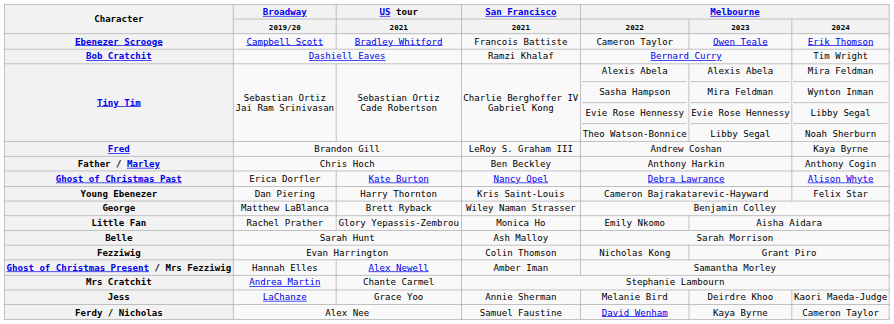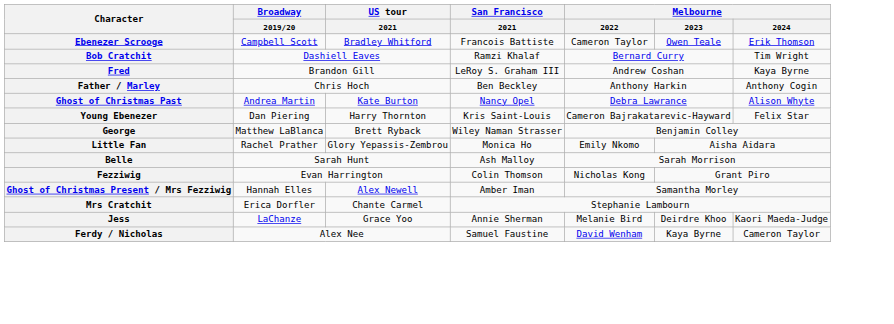- row: Tiny Tim | Sebastian Ortiz Jai Ram Srinivasan | Sebastian Ortiz Cade Robertson | Charlie Berghoffer IV Gabriel Kong | Alexis Abela Sasha Hampson Evie Rose Hennessy Theo Watson-Bonnice | Alexis Abela Mira Feldman Evie Rose Hennessy Libby Segal | Mira Feldman Wynton Inman Libby Segal Noah Sherburn
Ghost of Christmas Past | Broadway / 2019/20: Erica Dorfler -> Andrea Martin
Mrs Cratchit | Broadway / 2019/20: Andrea Martin -> Erica Dorfler
